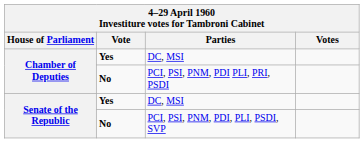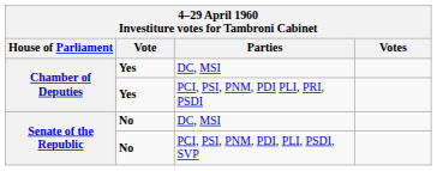PCI, PSI, PNM, PDI PLI, PRI, PSDI | Vote: No -> Yes
Senate of the Republic / DC, MSI | Vote: Yes -> No
